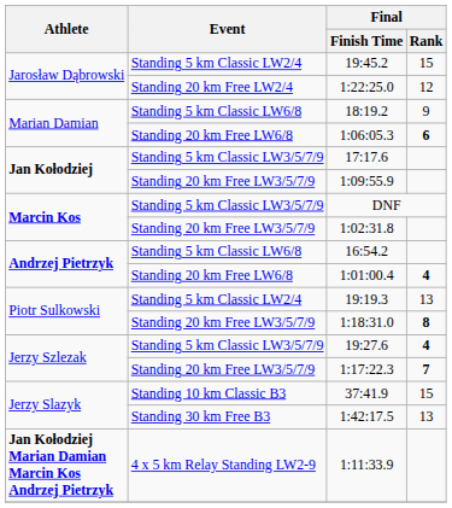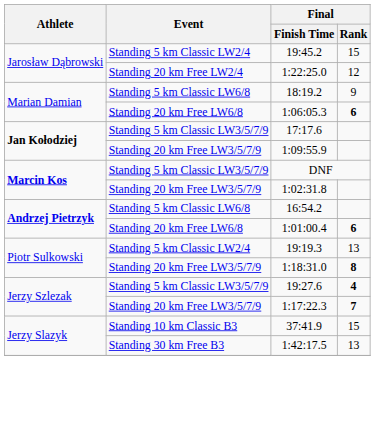1:01:00.4 | Final / Rank: 4 -> 6
- row: Jan Kołodziej Marian Damian Marcin Kos Andrzej Pietrzyk | 4 x 5 km Relay Standing LW2-9 | 1:11:33.9
